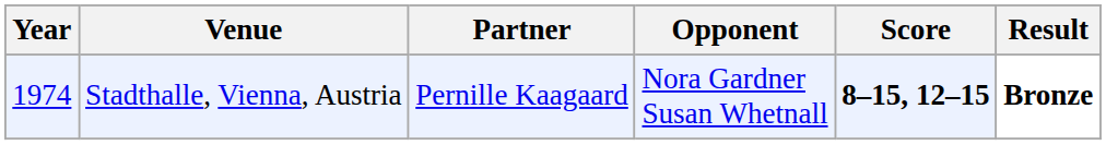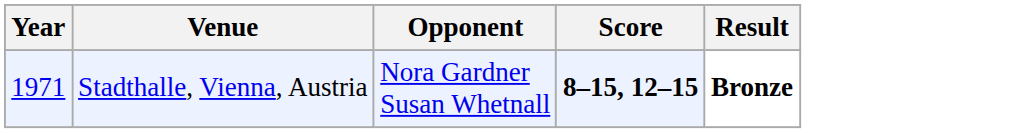- column: Partner | Pernille Kaagaard
Stadthalle, Vienna, Austria | Year: 1974 -> 1971
